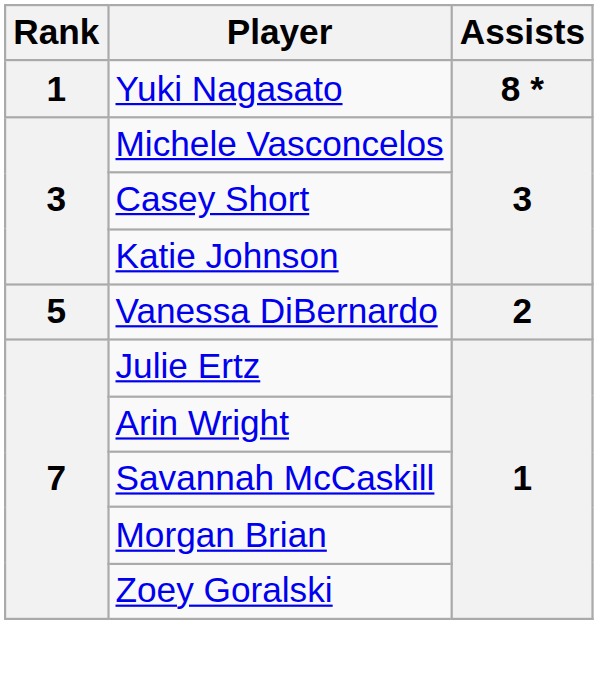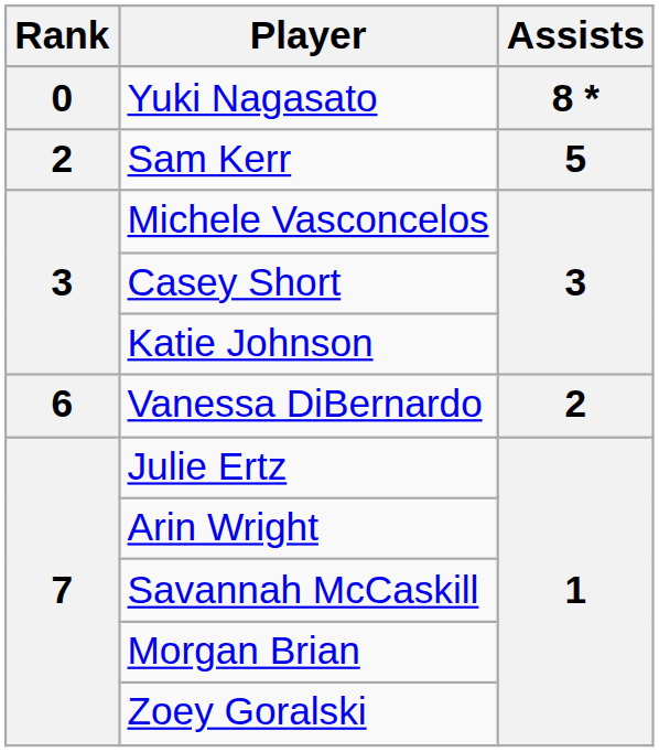Yuki Nagasato | Rank: 1 -> 0
+ row: 2 | Sam Kerr | 5
Vanessa DiBernardo | Rank: 5 -> 6
